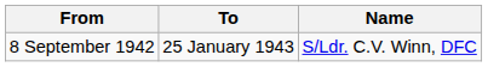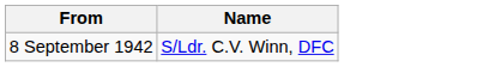- column: To | 25 January 1943
